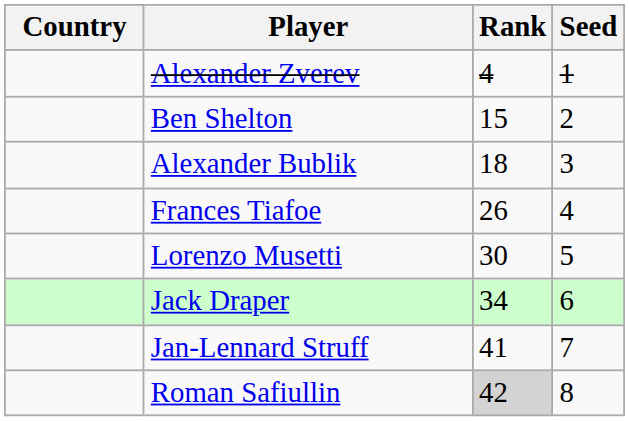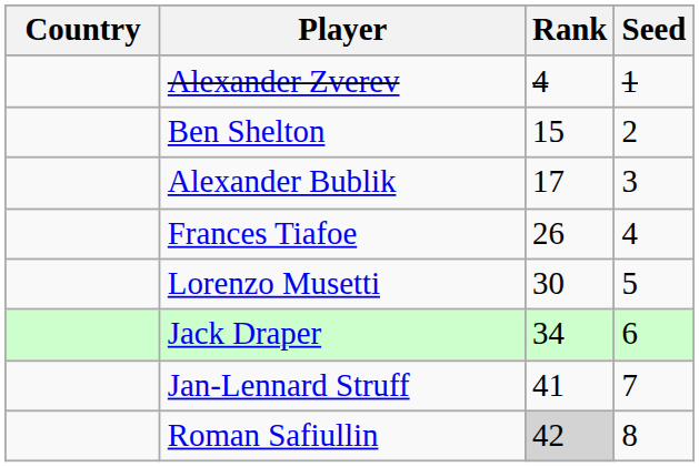Alexander Bublik | Rank: 18 -> 17
